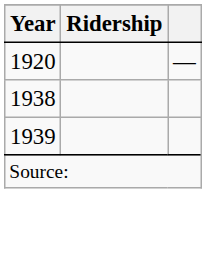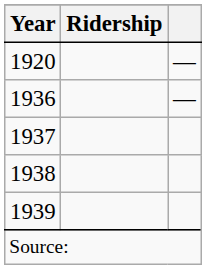+ row: 1936 | —
+ row: 1937
